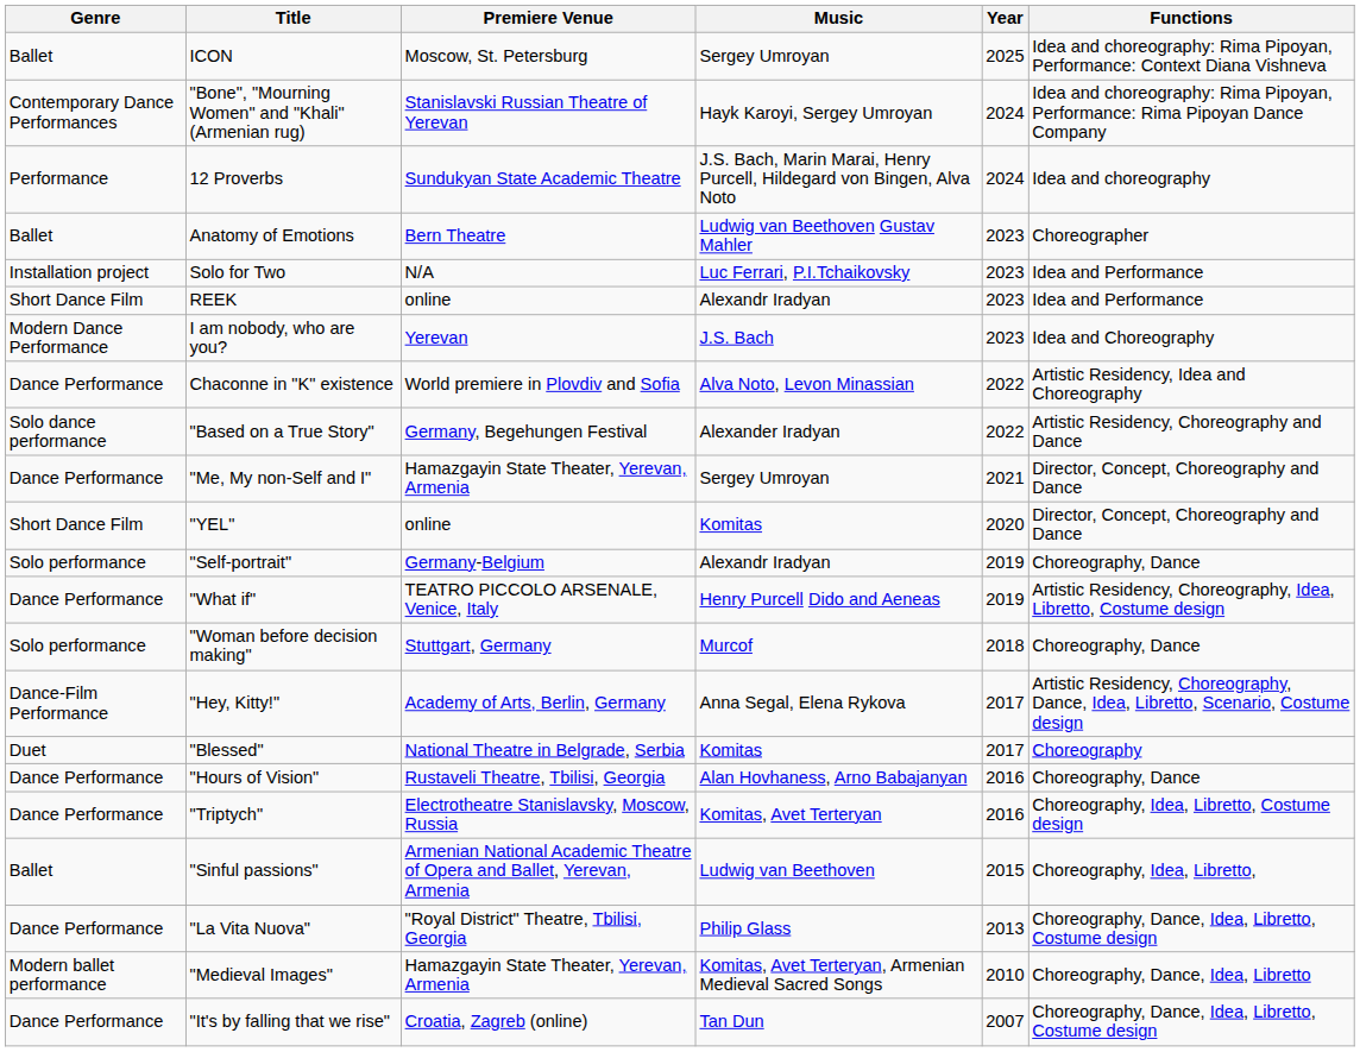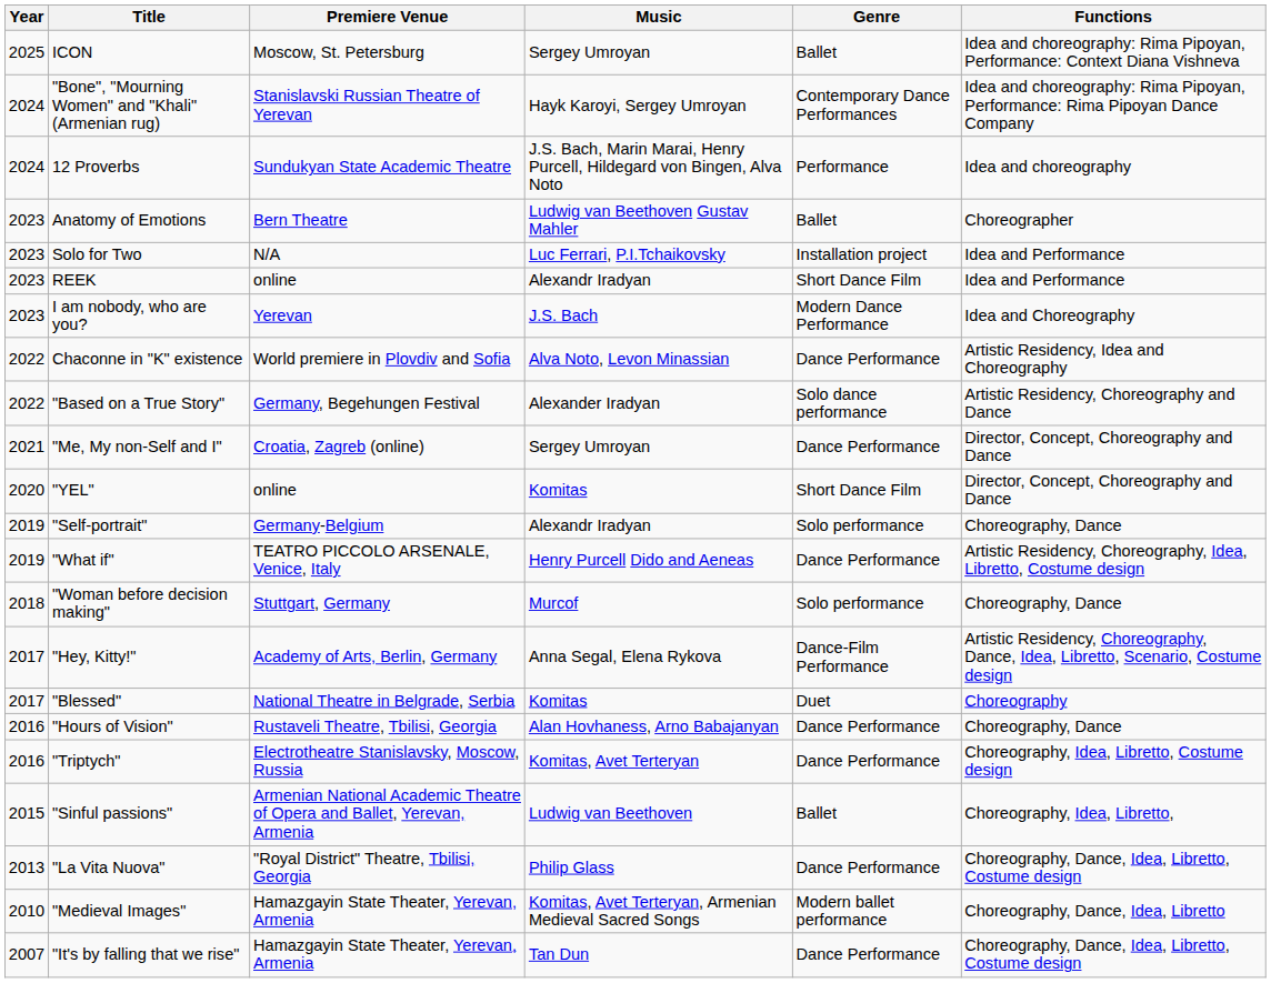columns swapped: Year <-> Genre
"Me, My non-Self and I" | Premiere Venue: Hamazgayin State Theater, Yerevan, Armenia -> Croatia, Zagreb (online)
"It's by falling that we rise" | Premiere Venue: Croatia, Zagreb (online) -> Hamazgayin State Theater, Yerevan, Armenia
